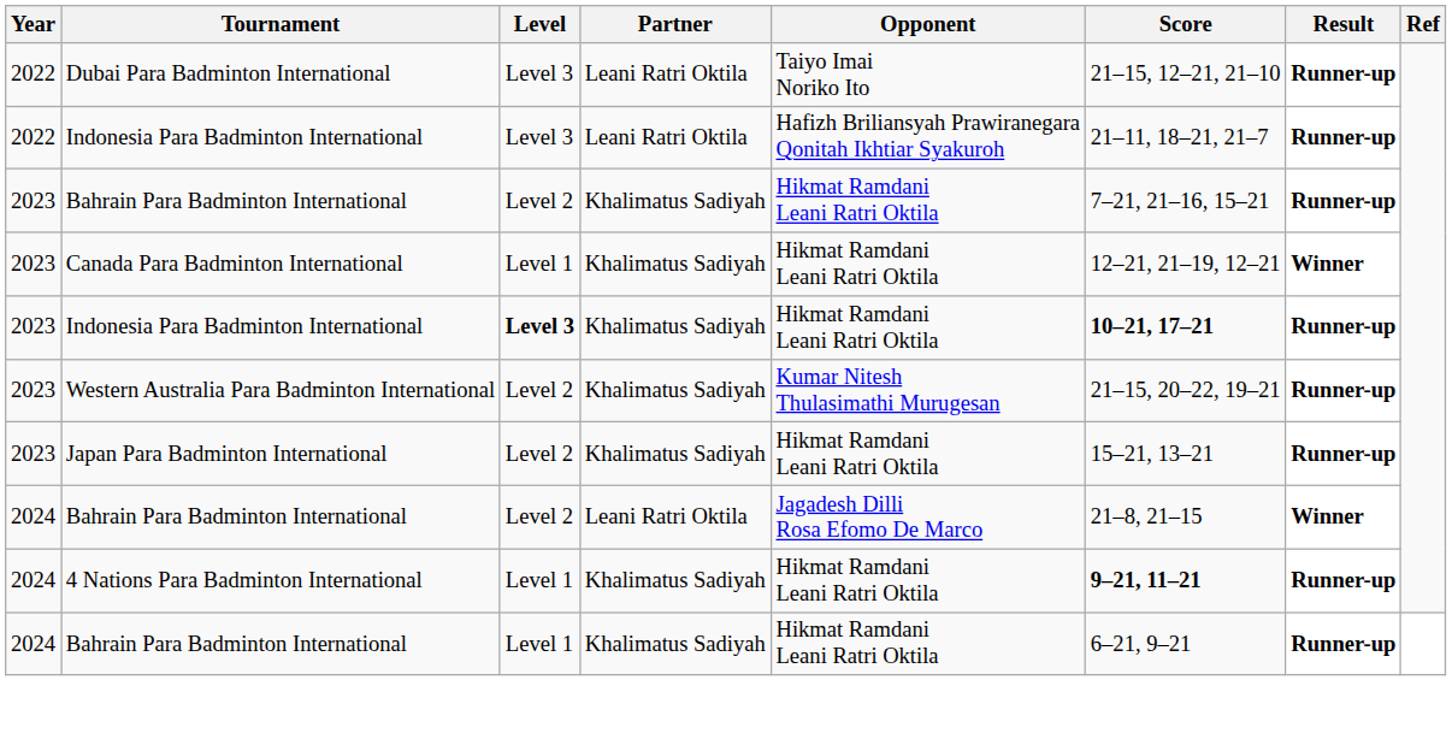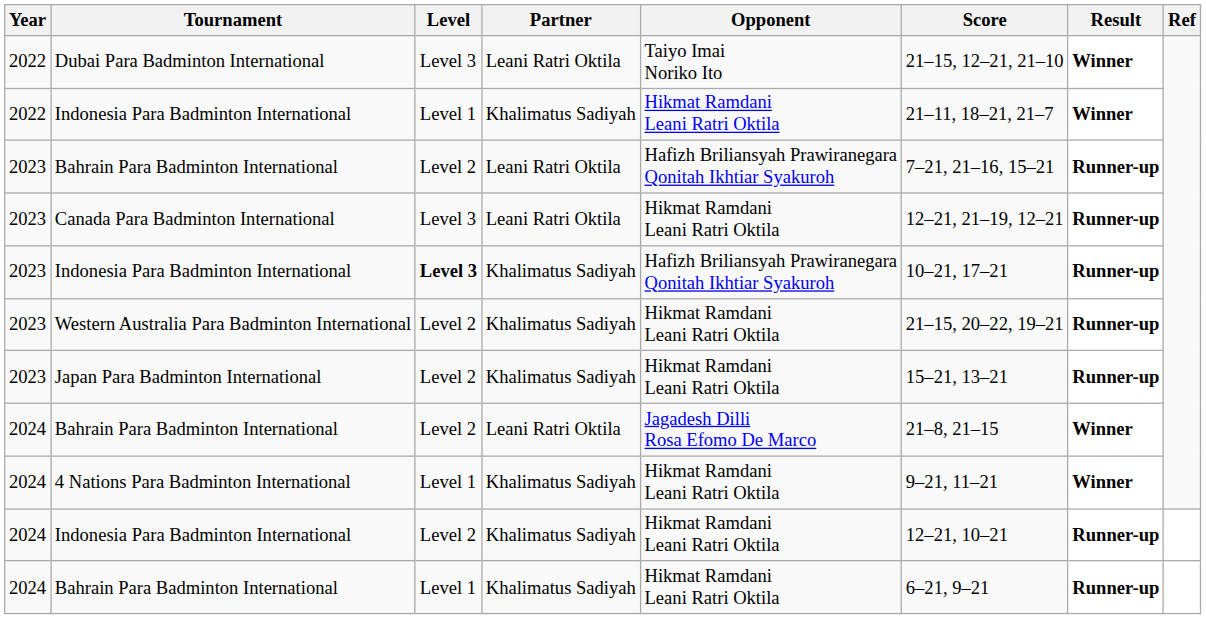Dubai Para Badminton International | Result: Runner-up -> Winner
2022 / Indonesia Para Badminton International | Level: Level 3 -> Level 1
2022 / Indonesia Para Badminton International | Partner: Leani Ratri Oktila -> Khalimatus Sadiyah
2022 / Indonesia Para Badminton International | Opponent: Hafizh Briliansyah Prawiranegara Qonitah Ikhtiar Syakuroh -> Hikmat Ramdani Leani Ratri Oktila
2022 / Indonesia Para Badminton International | Result: Runner-up -> Winner
2023 / Bahrain Para Badminton International | Partner: Khalimatus Sadiyah -> Leani Ratri Oktila
2023 / Bahrain Para Badminton International | Opponent: Hikmat Ramdani Leani Ratri Oktila -> Hafizh Briliansyah Prawiranegara Qonitah Ikhtiar Syakuroh
Canada Para Badminton International | Level: Level 1 -> Level 3
Canada Para Badminton International | Partner: Khalimatus Sadiyah -> Leani Ratri Oktila
Canada Para Badminton International | Result: Winner -> Runner-up
2023 / Indonesia Para Badminton International | Opponent: Hikmat Ramdani Leani Ratri Oktila -> Hafizh Briliansyah Prawiranegara Qonitah Ikhtiar Syakuroh
2023 / Indonesia Para Badminton International | Score: bold -> normal
Western Australia Para Badminton International | Opponent: Kumar Nitesh Thulasimathi Murugesan -> Hikmat Ramdani Leani Ratri Oktila
4 Nations Para Badminton International | Score: bold -> normal
4 Nations Para Badminton International | Result: Runner-up -> Winner
+ row: 2024 | Indonesia Para Badminton International | Level 2 | Khalimatus Sadiyah | Hikmat Ramdani Leani Ratri Oktila | 12–21, 10–21 | Runner-up
